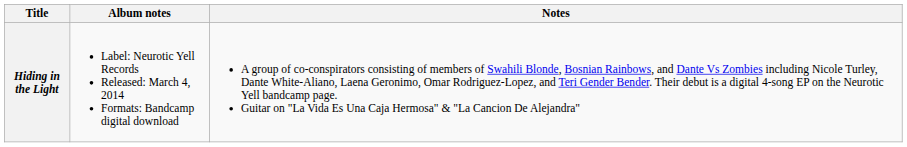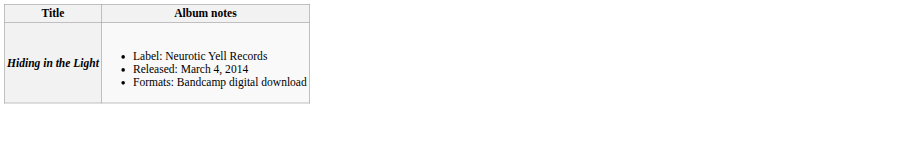- column: Notes | A group of co-conspirators consisting of members of Swahili Blonde, Bosnian Rainbows, and Dante Vs Zombies including Nicole Turley, Dante White-Aliano, Laena Geronimo, Omar Rodriguez-Lopez, and Teri Gender Bender. Their debut is a digital 4-song EP on the Neurotic Yell bandcamp page. Guitar on "La Vida Es Una Caja Hermosa" & "La Cancion De Alejandra"
